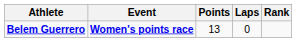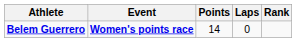Belem Guerrero | Points: 13 -> 14
